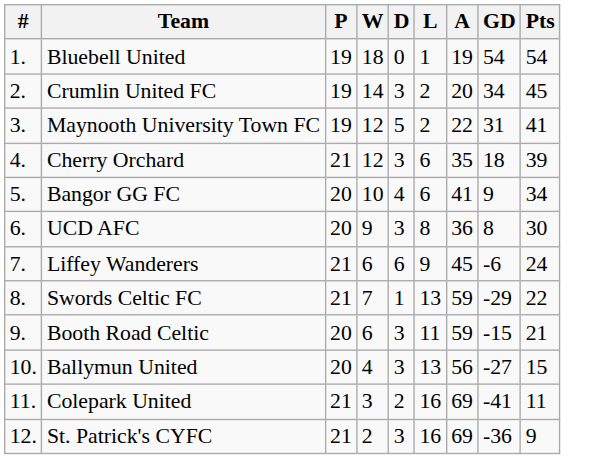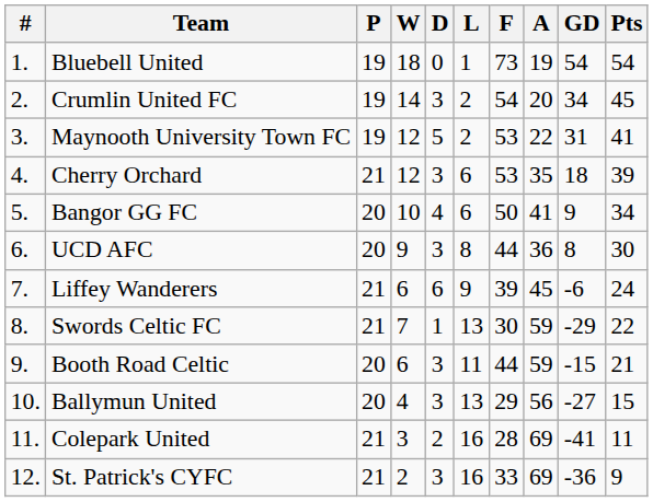+ column: F | 73 | 54 | 53 | 53 | 50 | 44 | 39 | 30 | 44 | 29 | 28 | 33
